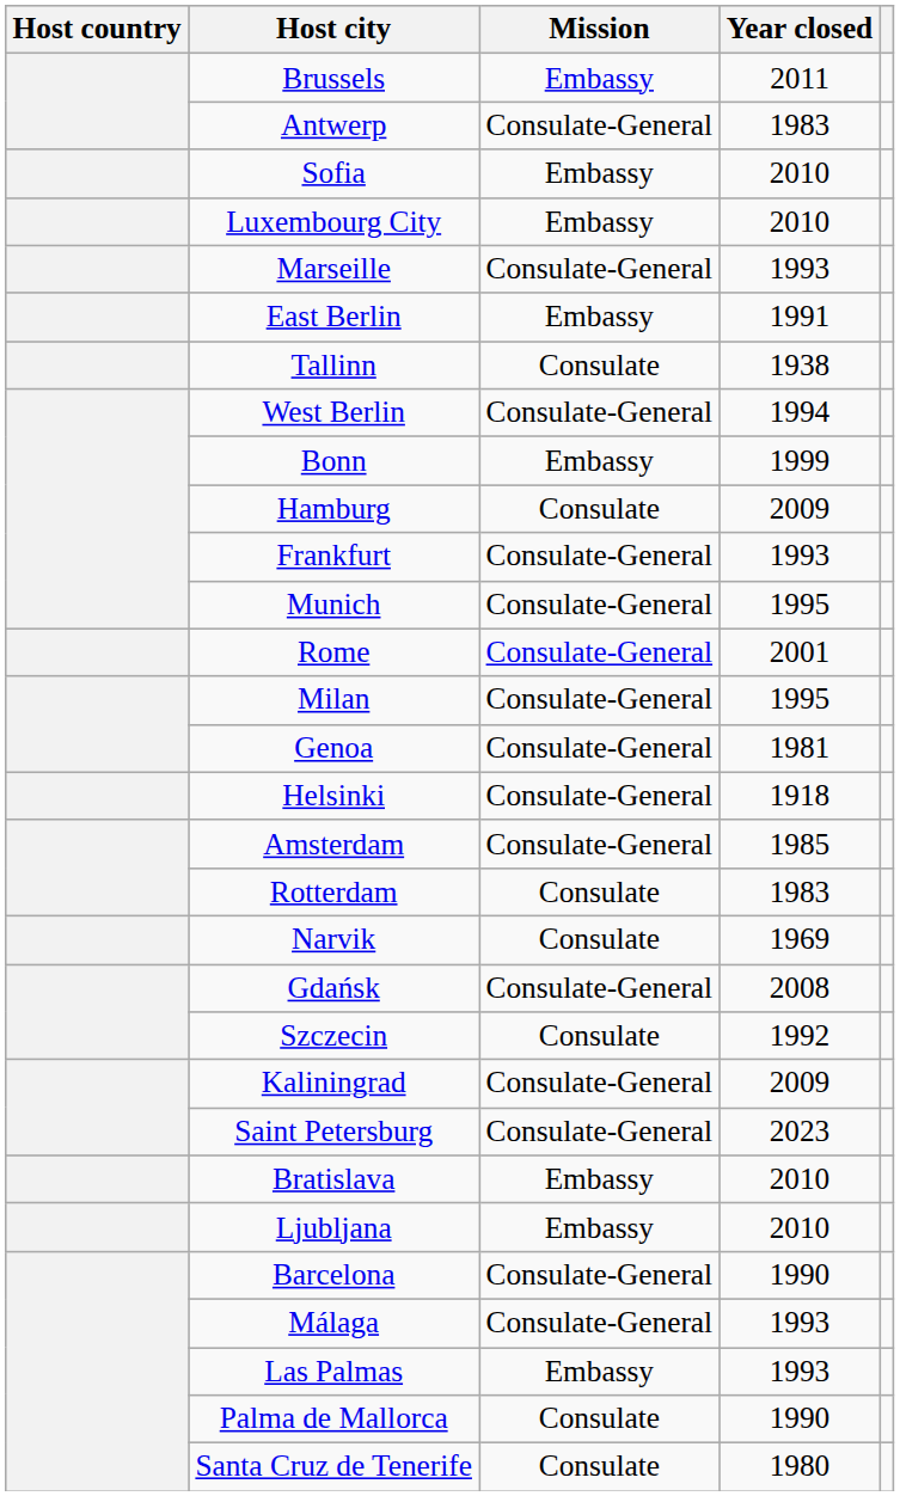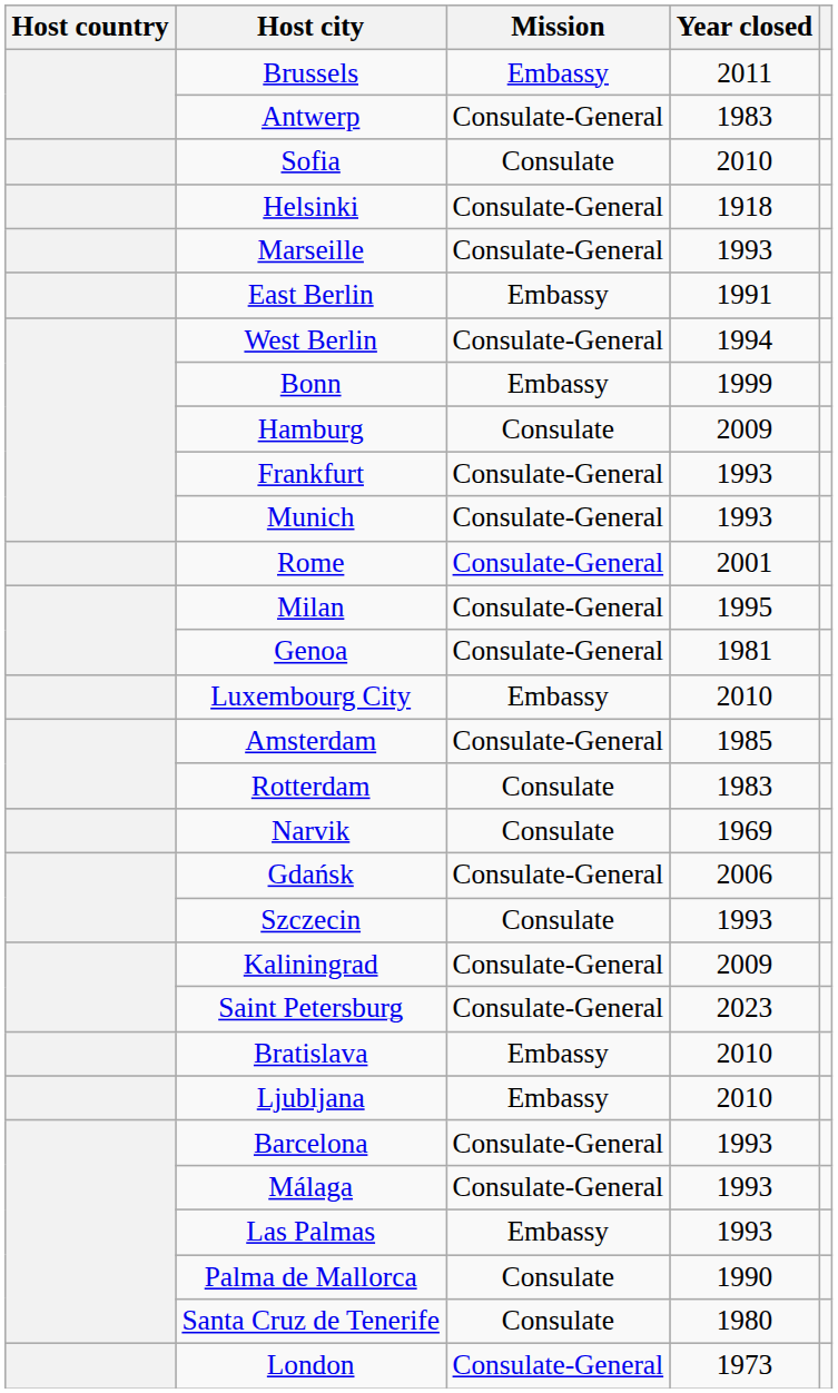Sofia | Mission: Embassy -> Consulate
rows swapped: Helsinki <-> Luxembourg City
- row: Tallinn | Consulate | 1938
Munich | Year closed: 1995 -> 1993
Gdańsk | Year closed: 2008 -> 2006
Szczecin | Year closed: 1992 -> 1993
Barcelona | Year closed: 1990 -> 1993
+ row: London | Consulate-General | 1973
